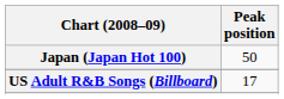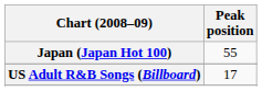Japan (Japan Hot 100) | Peak position: 50 -> 55
